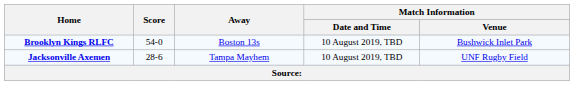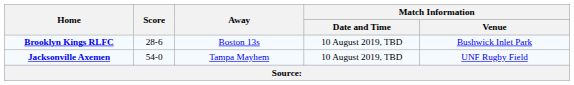Brooklyn Kings RLFC | Score: 54-0 -> 28-6
Jacksonville Axemen | Score: 28-6 -> 54-0
